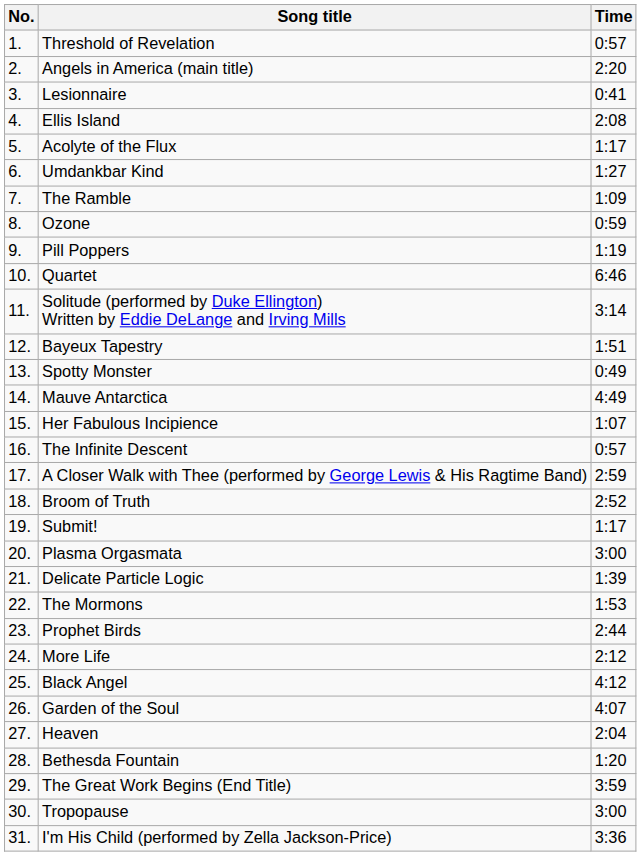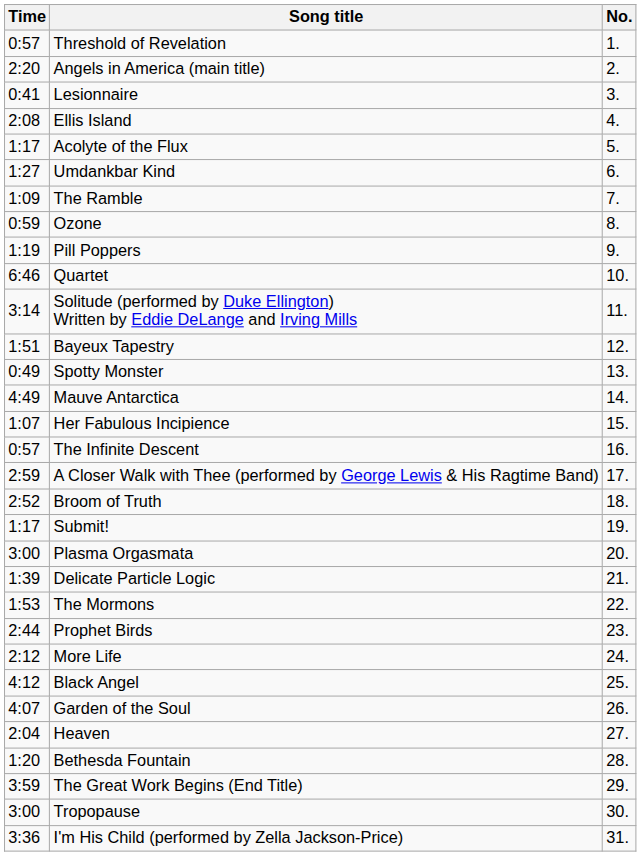columns swapped: No. <-> Time
